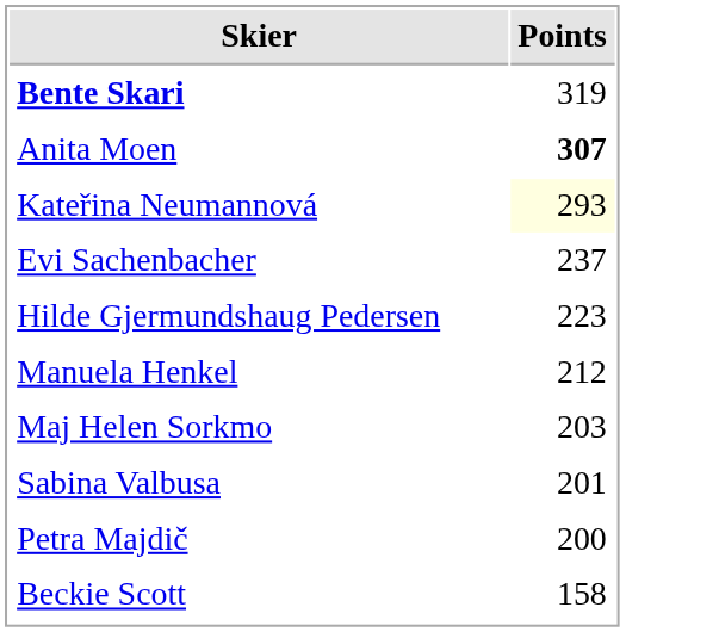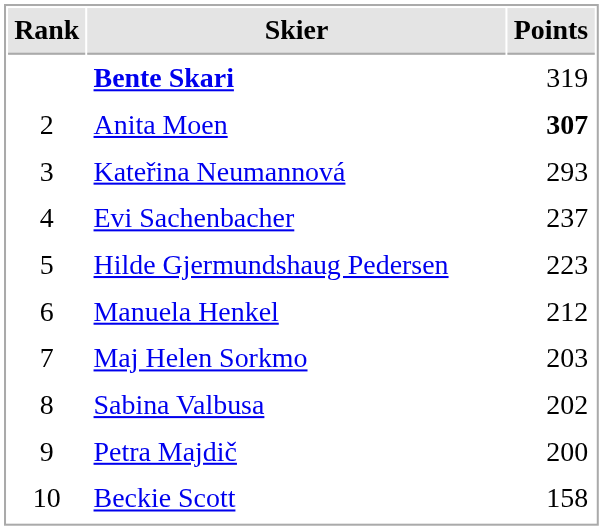+ column: Rank | 2 | 3 | 4 | 5 | 6 | 7 | 8 | 9 | 10
Kateřina Neumannová | Points: lightyellow background -> no background
Sabina Valbusa | Points: 201 -> 202
